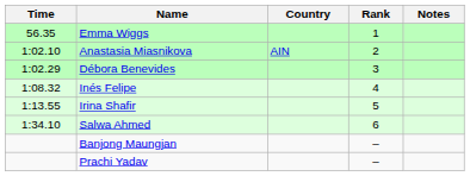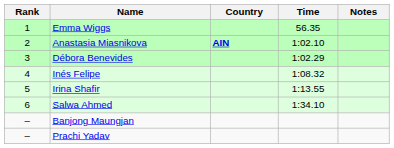columns swapped: Rank <-> Time
Anastasia Miasnikova | Country: normal -> bold
